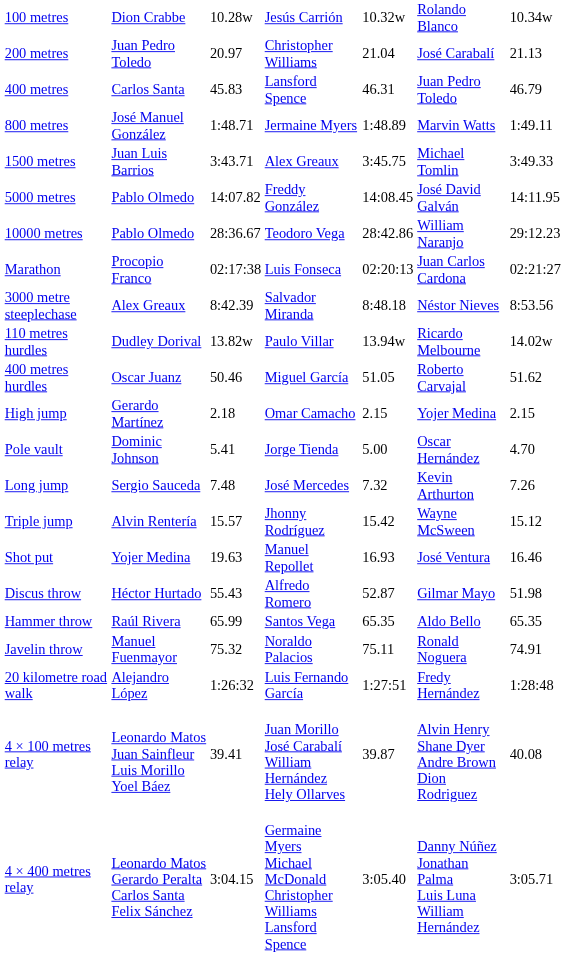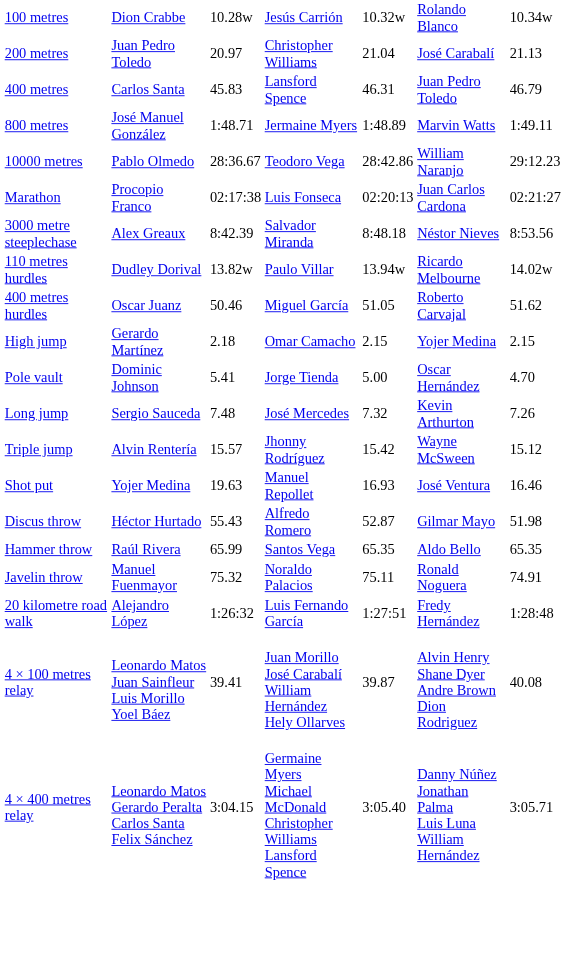- row: 1500 metres | Juan Luis Barrios | 3:43.71 | Alex Greaux | 3:45.75 | Michael Tomlin | 3:49.33
- row: 5000 metres | Pablo Olmedo | 14:07.82 | Freddy González | 14:08.45 | José David Galván | 14:11.95
